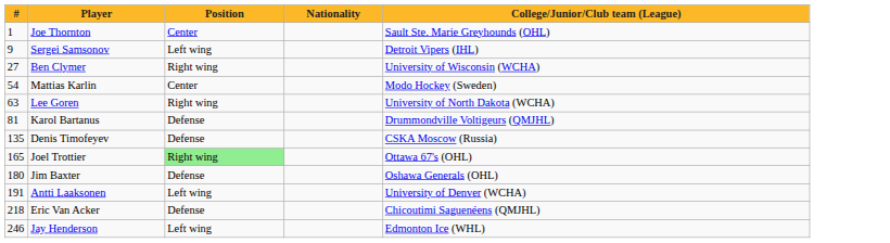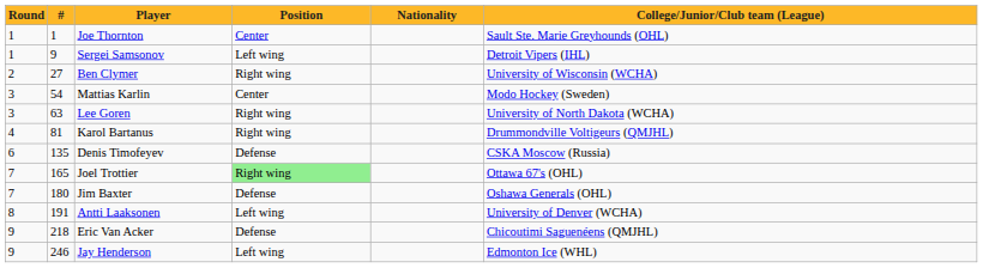+ column: Round | 1 | 1 | 2 | 3 | 3 | 4 | 6 | 7 | 7 | 8 | 9 | 9
Karol Bartanus | Position: Defense -> Right wing
